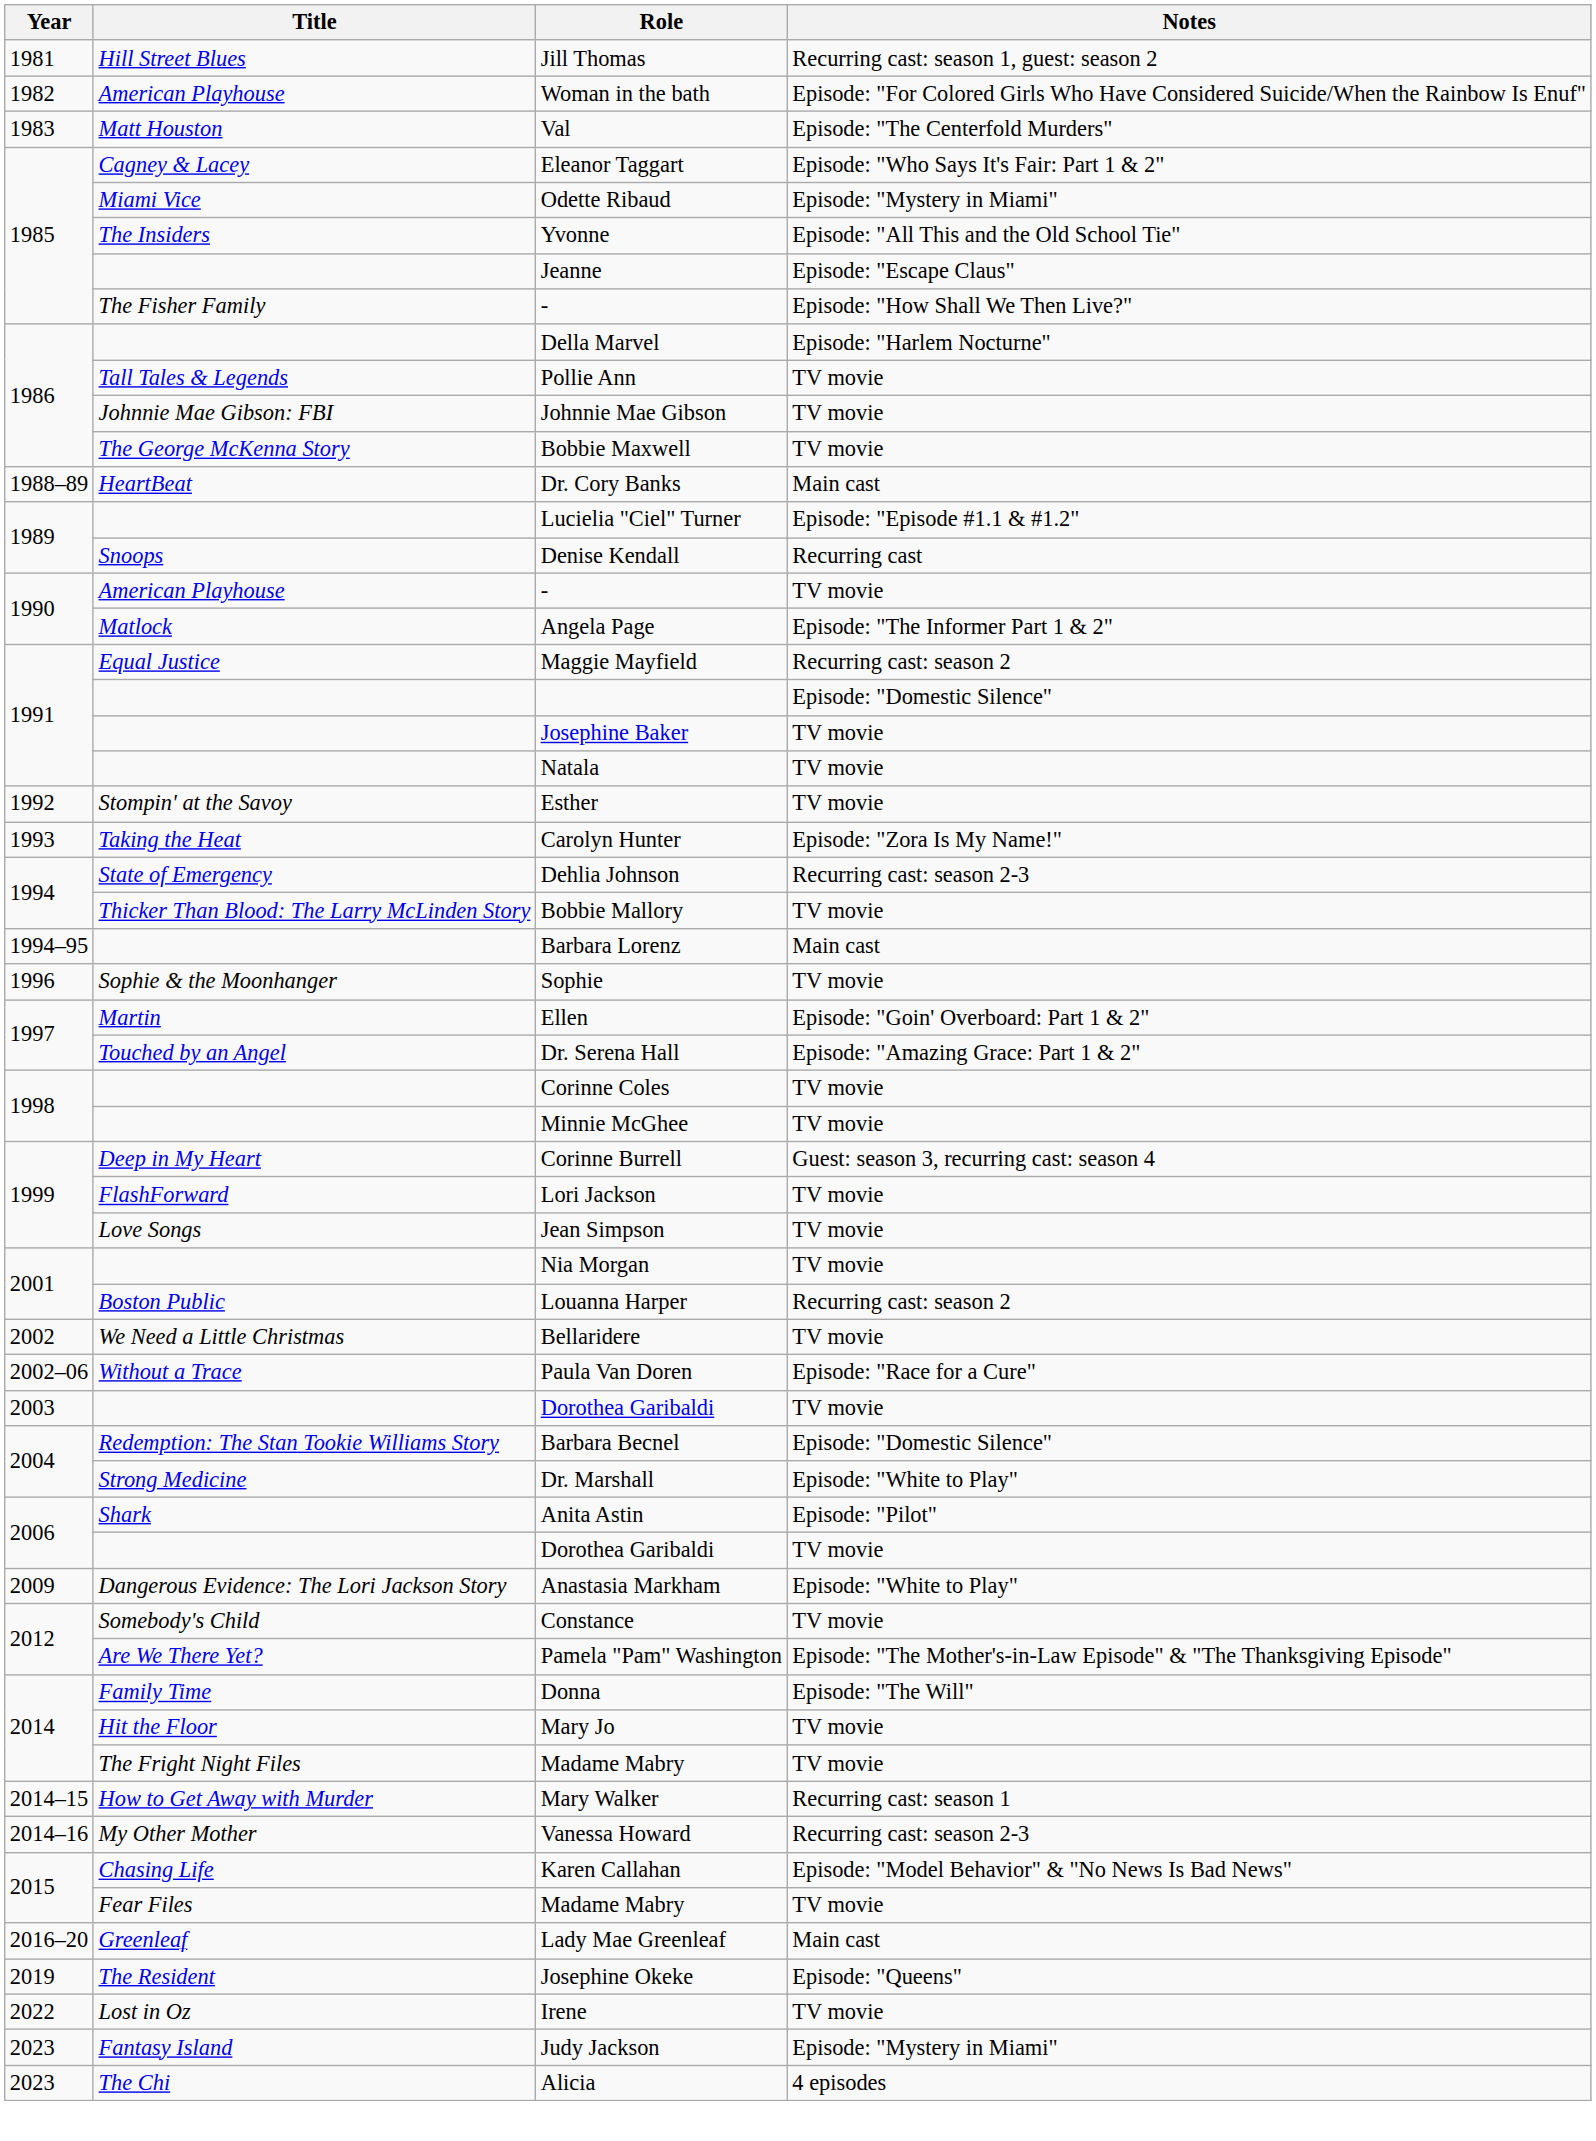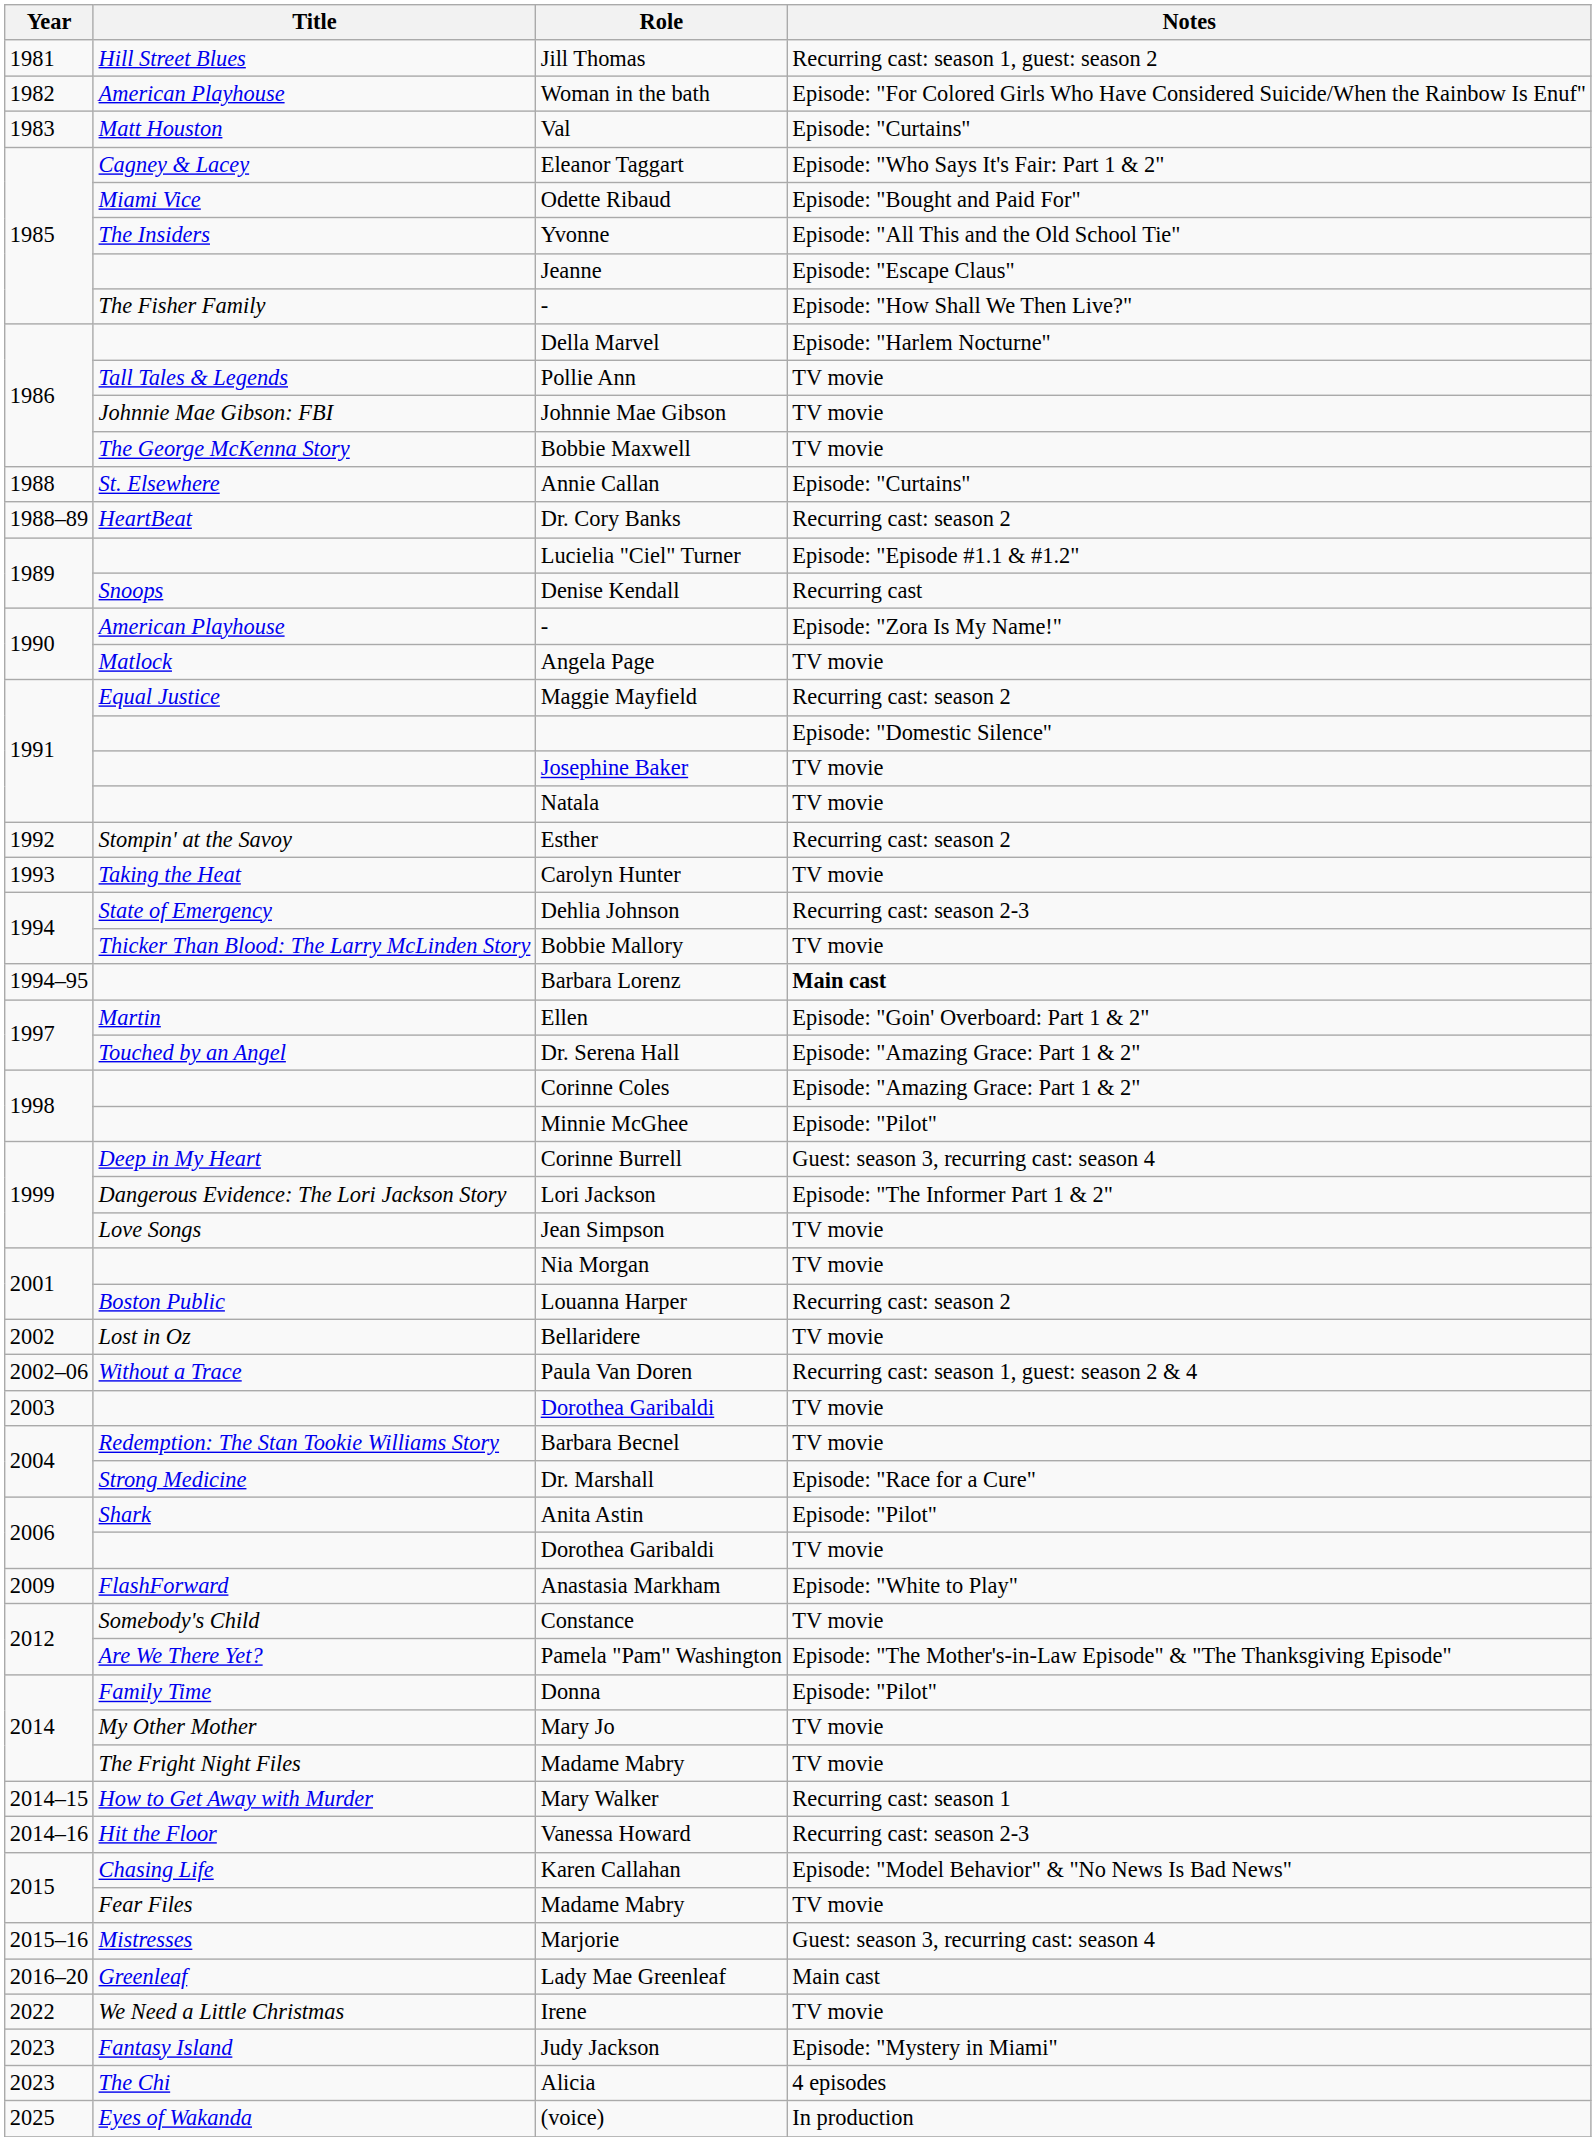Val | Notes: Episode: "The Centerfold Murders" -> Episode: "Curtains"
Odette Ribaud | Notes: Episode: "Mystery in Miami" -> Episode: "Bought and Paid For"
+ row: 1988 | St. Elsewhere | Annie Callan | Episode: "Curtains"
Dr. Cory Banks | Notes: Main cast -> Recurring cast: season 2
1990 / - | Notes: TV movie -> Episode: "Zora Is My Name!"
Angela Page | Notes: Episode: "The Informer Part 1 & 2" -> TV movie
Esther | Notes: TV movie -> Recurring cast: season 2
Carolyn Hunter | Notes: Episode: "Zora Is My Name!" -> TV movie
Barbara Lorenz | Notes: normal -> bold
- row: 1996 | Sophie & the Moonhanger | Sophie | TV movie
Corinne Coles | Notes: TV movie -> Episode: "Amazing Grace: Part 1 & 2"
Minnie McGhee | Notes: TV movie -> Episode: "Pilot"
Lori Jackson | Title: FlashForward -> Dangerous Evidence: The Lori Jackson Story
Lori Jackson | Notes: TV movie -> Episode: "The Informer Part 1 & 2"
Bellaridere | Title: We Need a Little Christmas -> Lost in Oz
Paula Van Doren | Notes: Episode: "Race for a Cure" -> Recurring cast: season 1, guest: season 2 & 4
Barbara Becnel | Notes: Episode: "Domestic Silence" -> TV movie
Dr. Marshall | Notes: Episode: "White to Play" -> Episode: "Race for a Cure"
Anastasia Markham | Title: Dangerous Evidence: The Lori Jackson Story -> FlashForward
Donna | Notes: Episode: "The Will" -> Episode: "Pilot"
Mary Jo | Title: Hit the Floor -> My Other Mother
Vanessa Howard | Title: My Other Mother -> Hit the Floor
+ row: 2015–16 | Mistresses | Marjorie | Guest: season 3, recurring cast: season 4
- row: 2019 | The Resident | Josephine Okeke | Episode: "Queens"
Irene | Title: Lost in Oz -> We Need a Little Christmas
+ row: 2025 | Eyes of Wakanda | (voice) | In production
